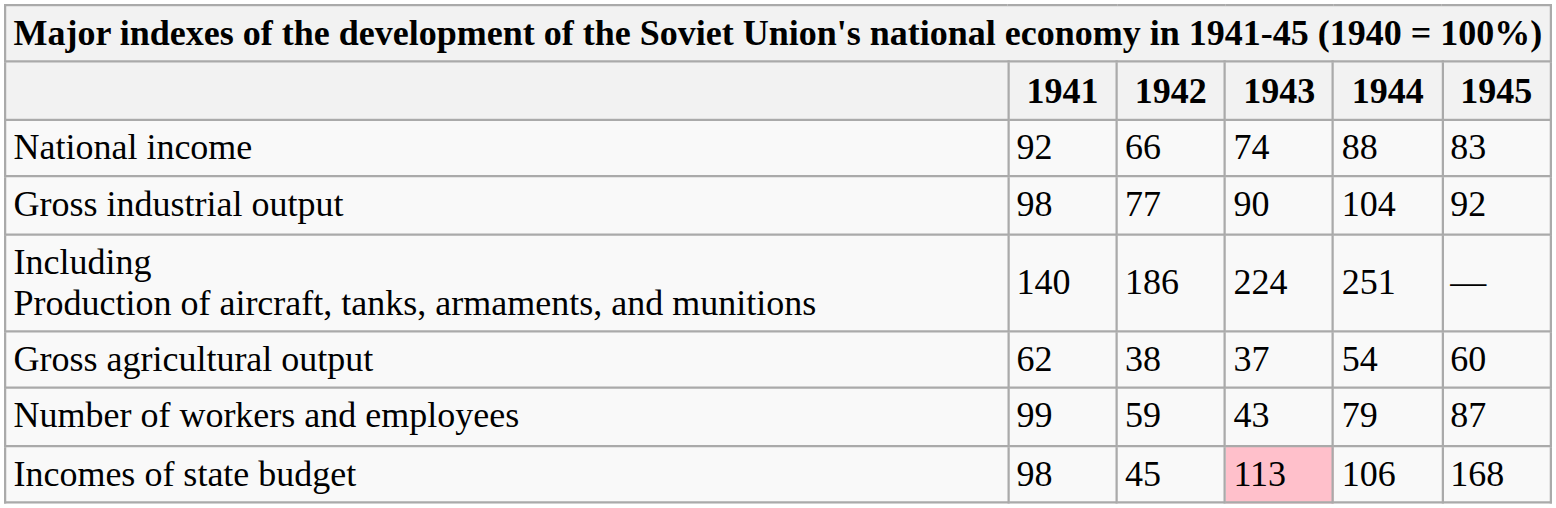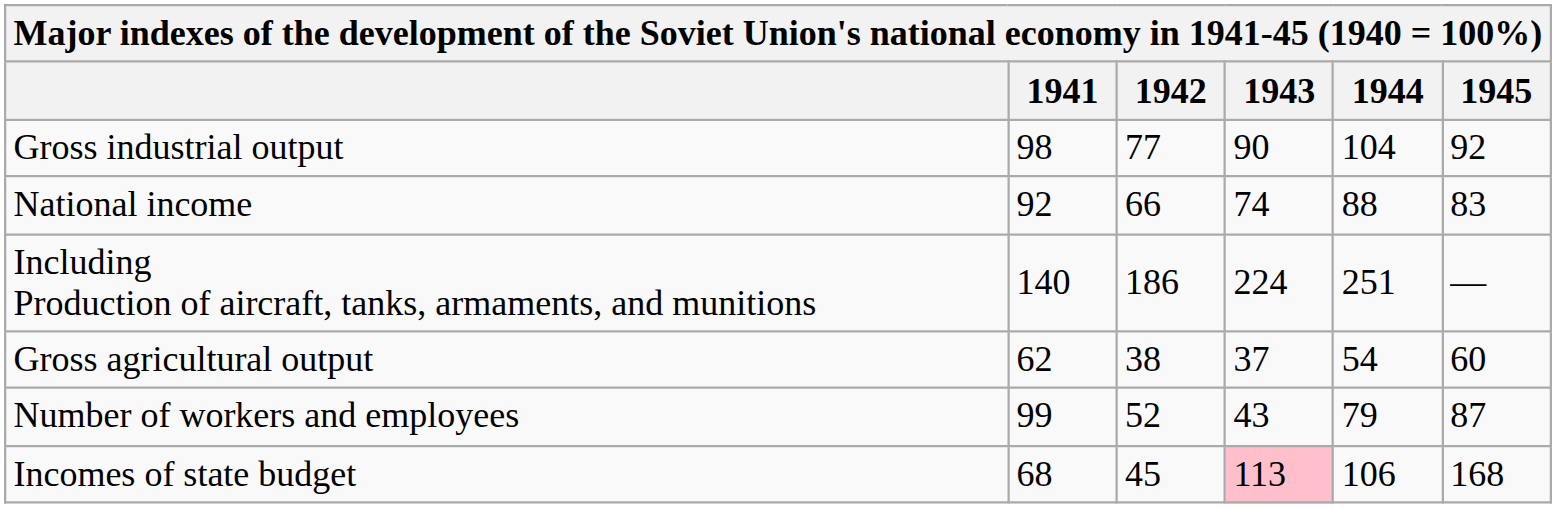rows swapped: National income <-> Gross industrial output
Number of workers and employees | 1942: 59 -> 52
Incomes of state budget | 1941: 98 -> 68
